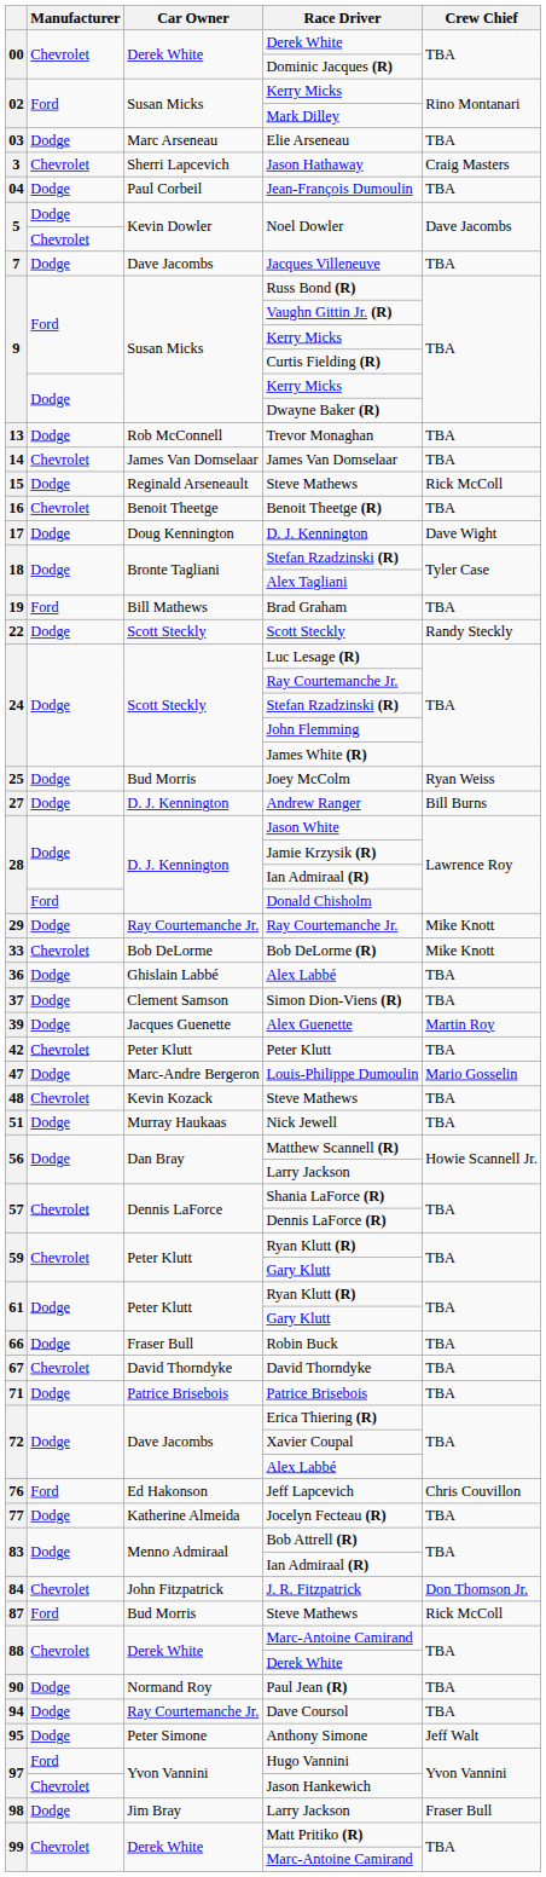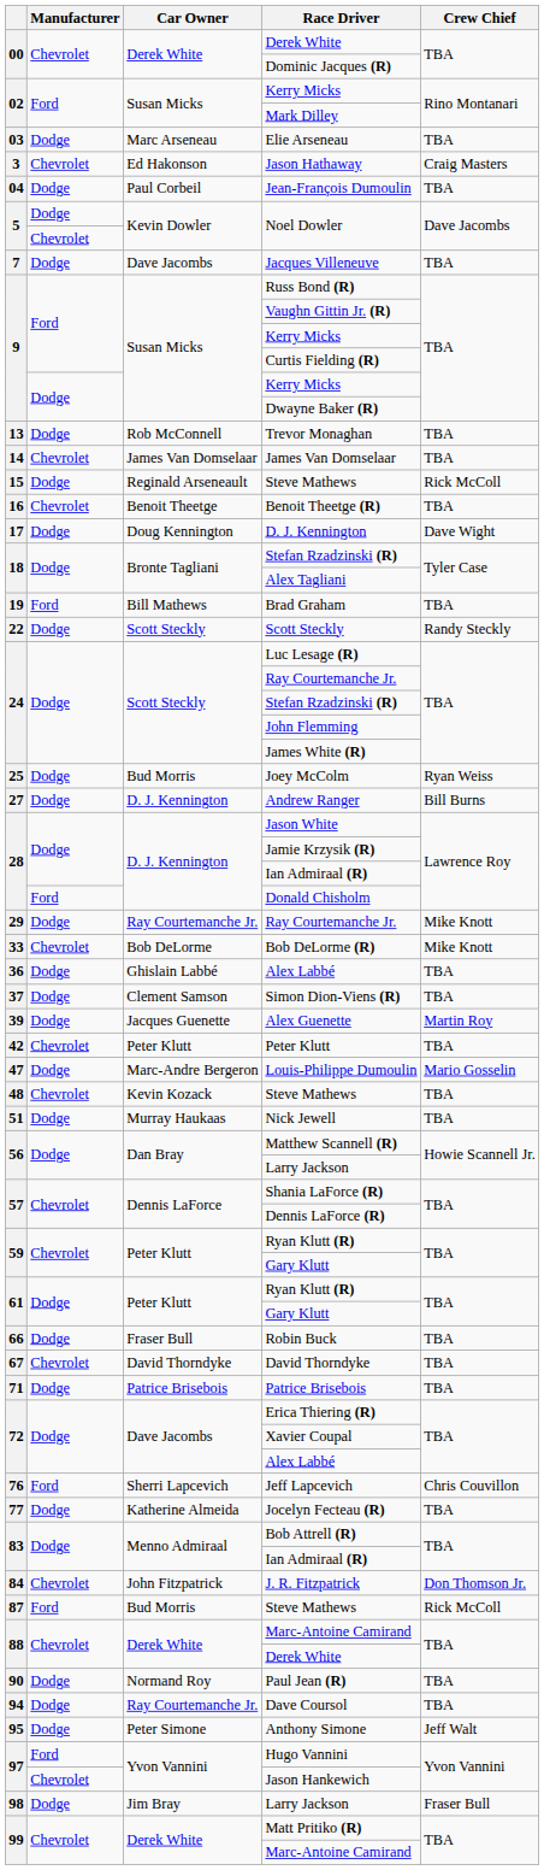Jason Hathaway | Car Owner: Sherri Lapcevich -> Ed Hakonson
Jeff Lapcevich | Car Owner: Ed Hakonson -> Sherri Lapcevich
